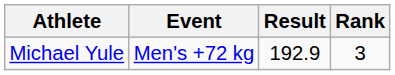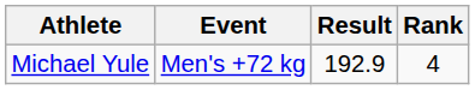Michael Yule | Rank: 3 -> 4
